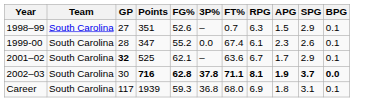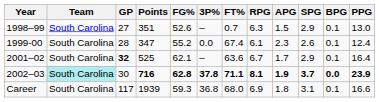+ column: PPG | 13.0 | 12.4 | 16.4 | 23.9 | 16.6
2002–03 | Team: no background -> paleturquoise background
